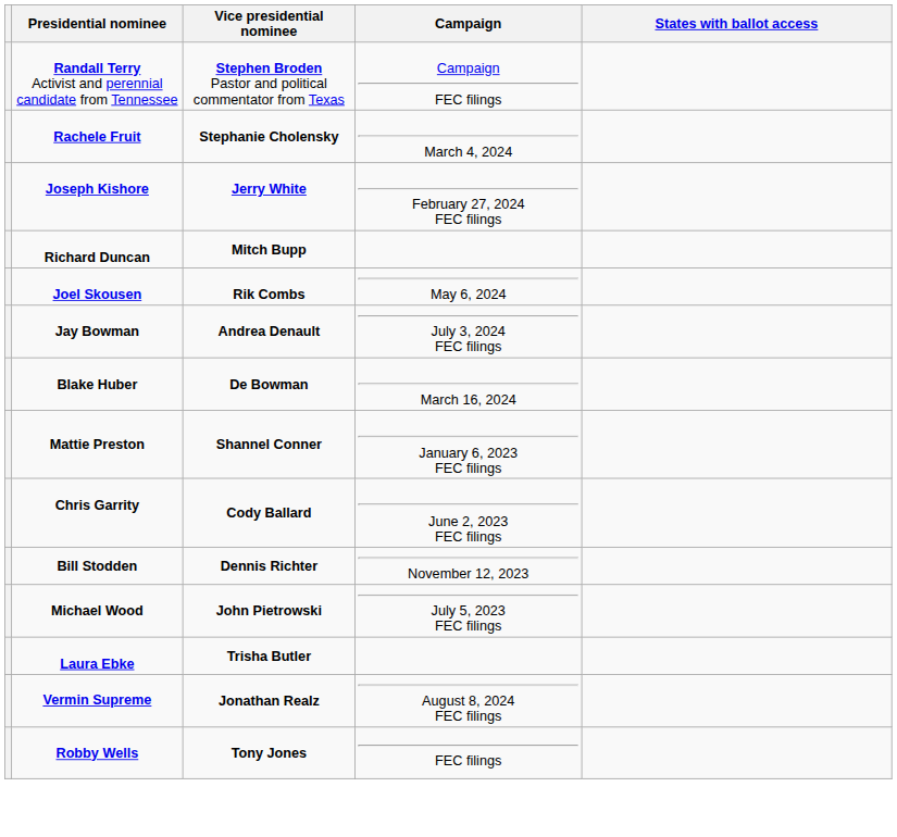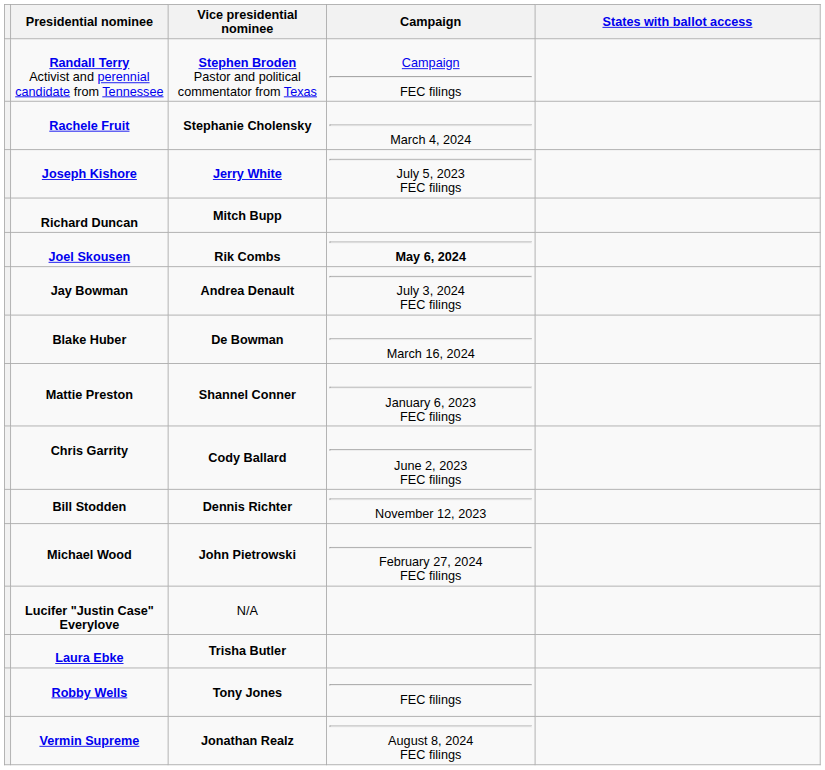Joseph Kishore | Campaign: February 27, 2024 FEC filings -> July 5, 2023 FEC filings
Joel Skousen | Campaign: normal -> bold
Michael Wood | Campaign: July 5, 2023 FEC filings -> February 27, 2024 FEC filings
+ row: Lucifer "Justin Case" Everylove | N/A
rows swapped: Robby Wells <-> Vermin Supreme
